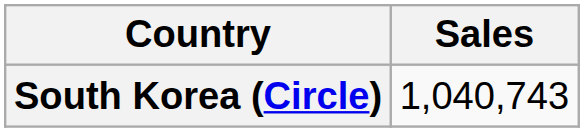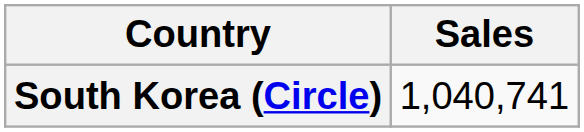South Korea (Circle) | Sales: 1,040,743 -> 1,040,741
